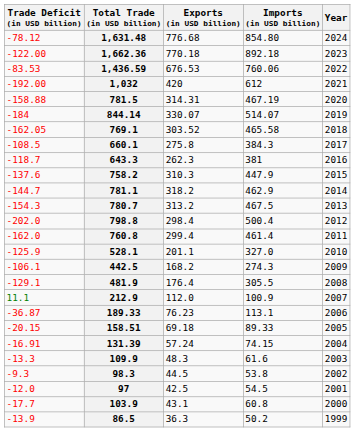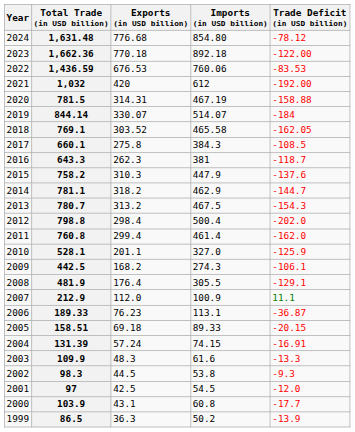columns swapped: Year <-> Trade Deficit (in USD billion)
